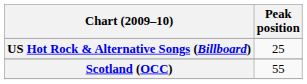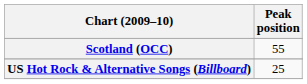rows swapped: Scotland (OCC) <-> US Hot Rock & Alternative Songs (Billboard)
